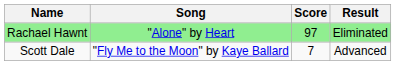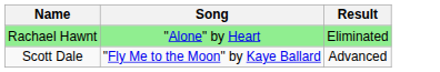- column: Score | 97 | 7
